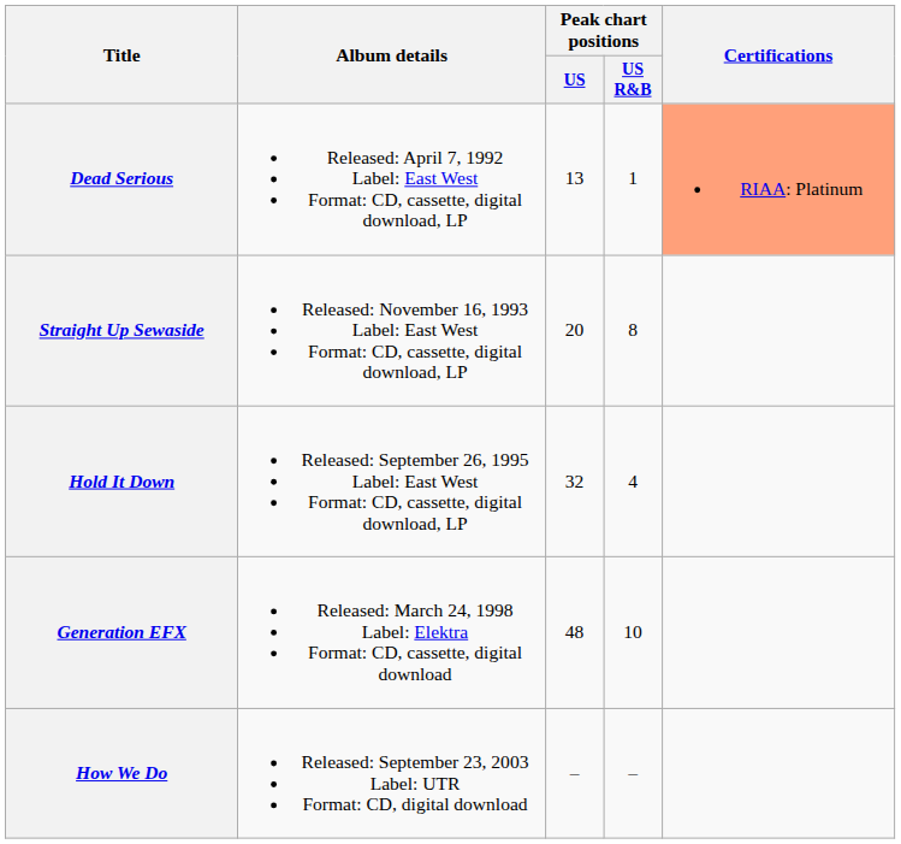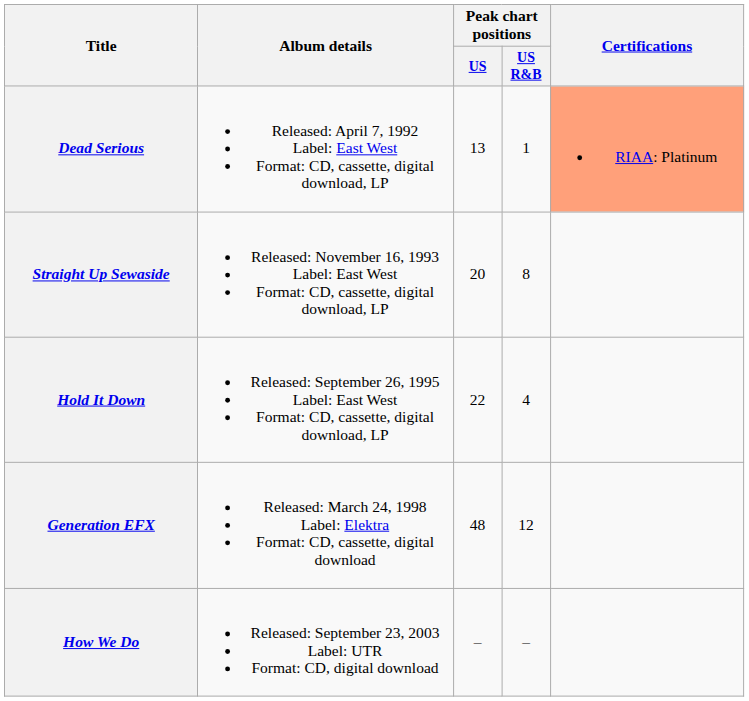Hold It Down | Peak chart positions / US: 32 -> 22
Generation EFX | Peak chart positions / US R&B: 10 -> 12
